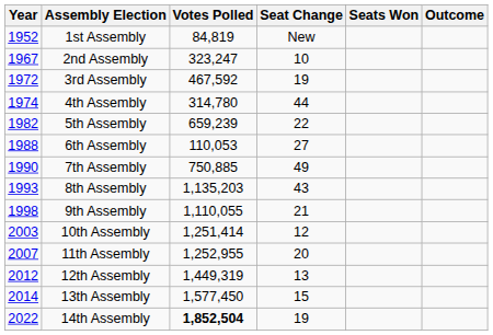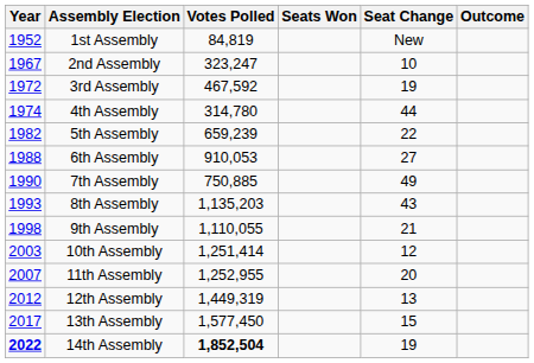columns swapped: Seats Won <-> Seat Change
6th Assembly | Votes Polled: 110,053 -> 910,053
13th Assembly | Year: 2014 -> 2017
14th Assembly | Year: normal -> bold
